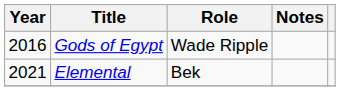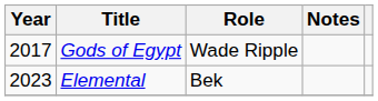Gods of Egypt | Year: 2016 -> 2017
Elemental | Year: 2021 -> 2023
